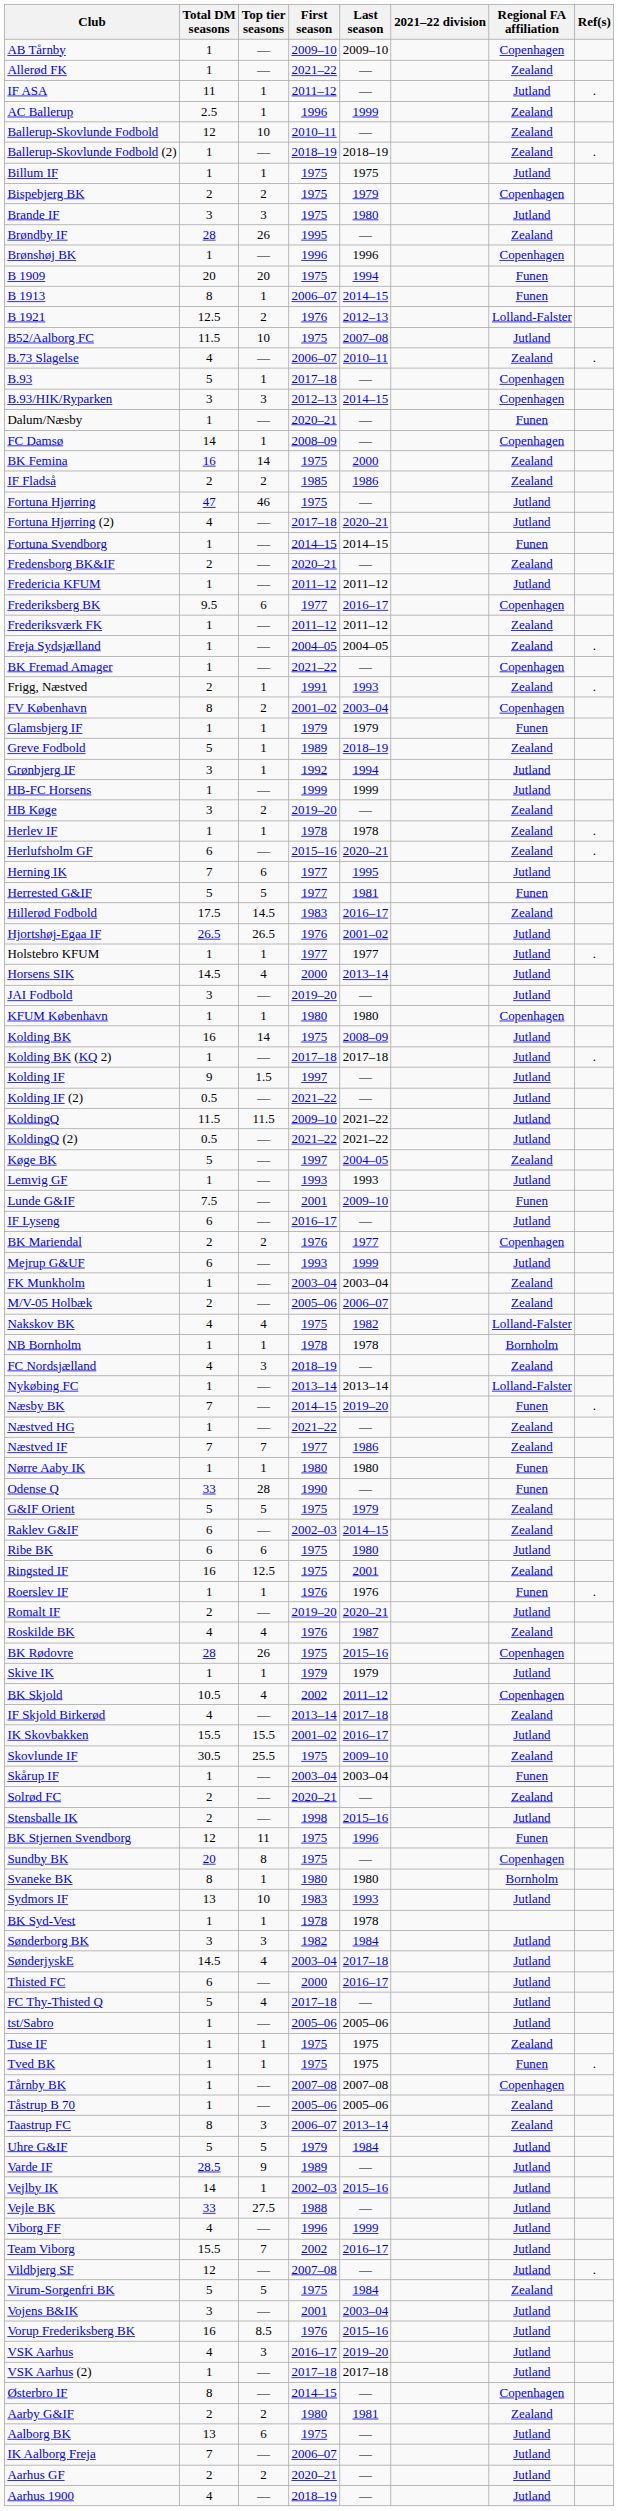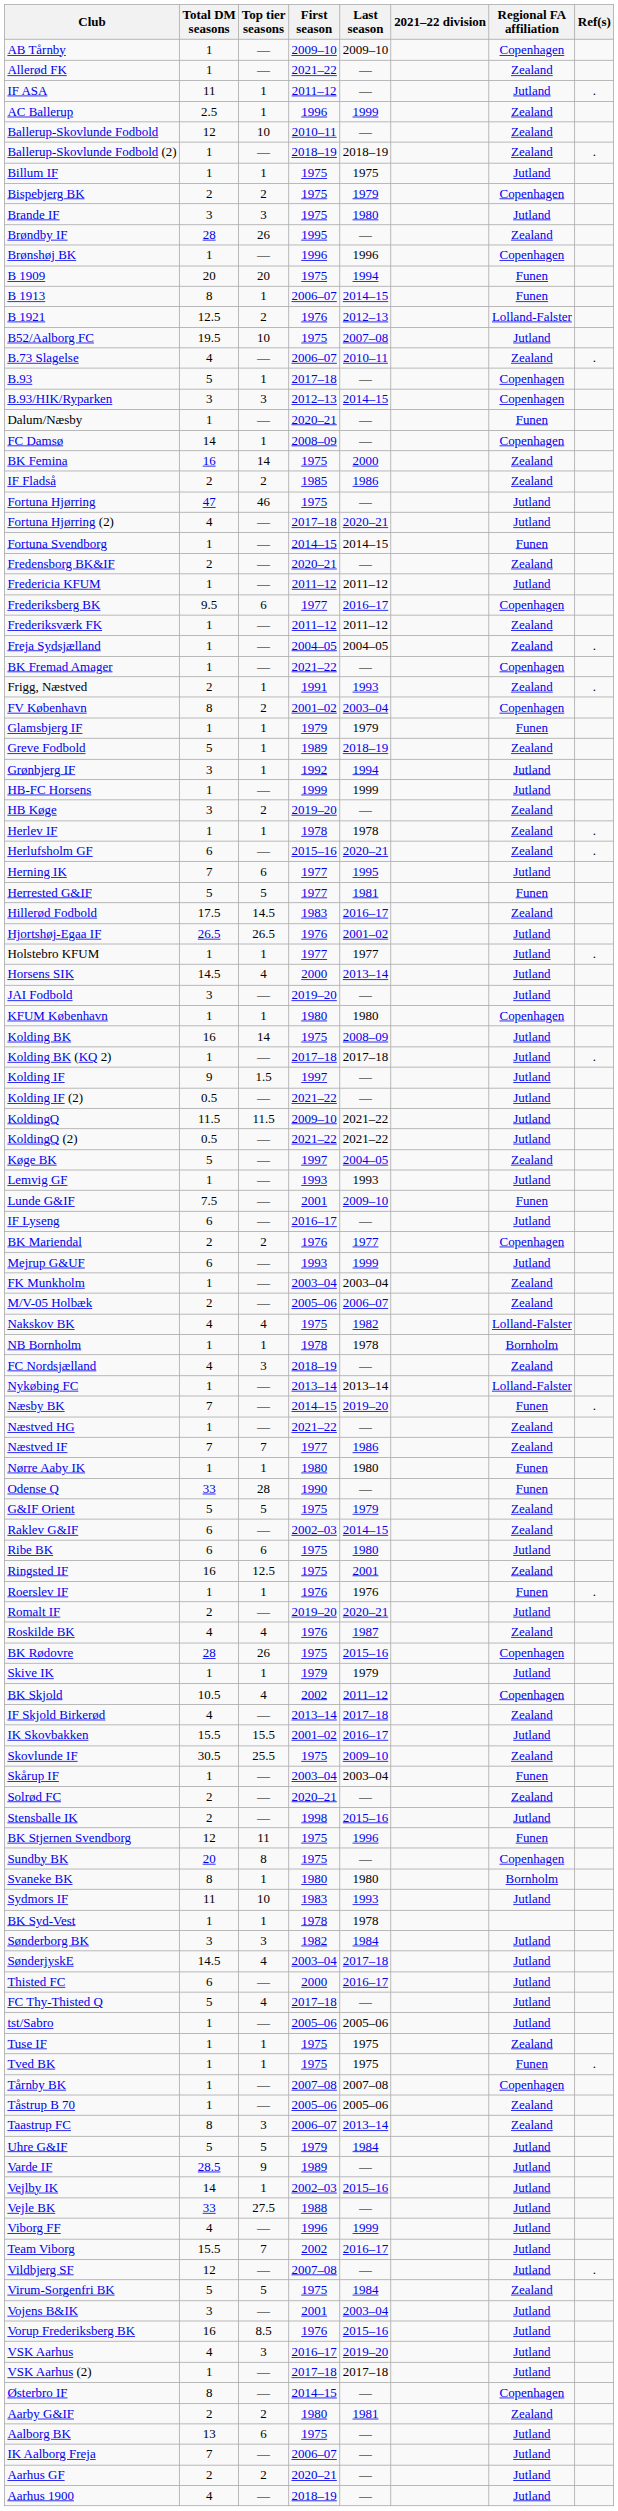B52/Aalborg FC | Total DM seasons: 11.5 -> 19.5
Sydmors IF | Total DM seasons: 13 -> 11
